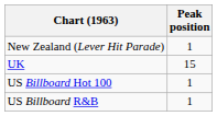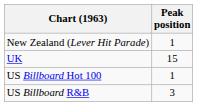US Billboard R&B | Peak position: 1 -> 3
